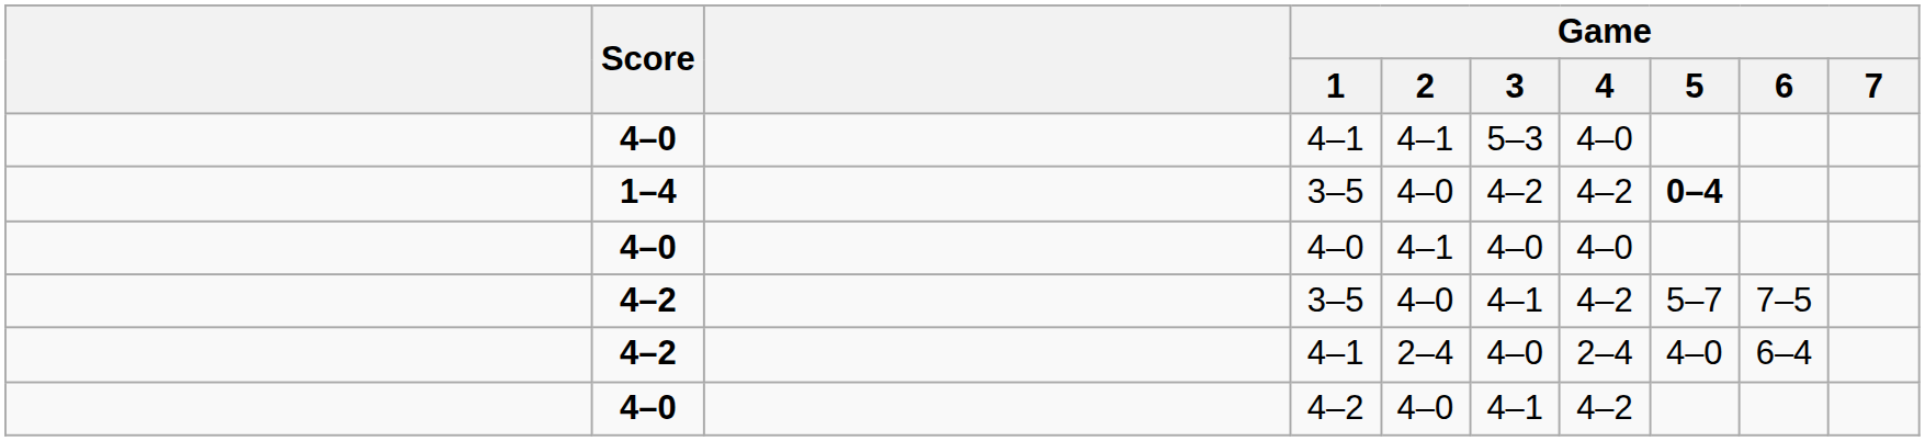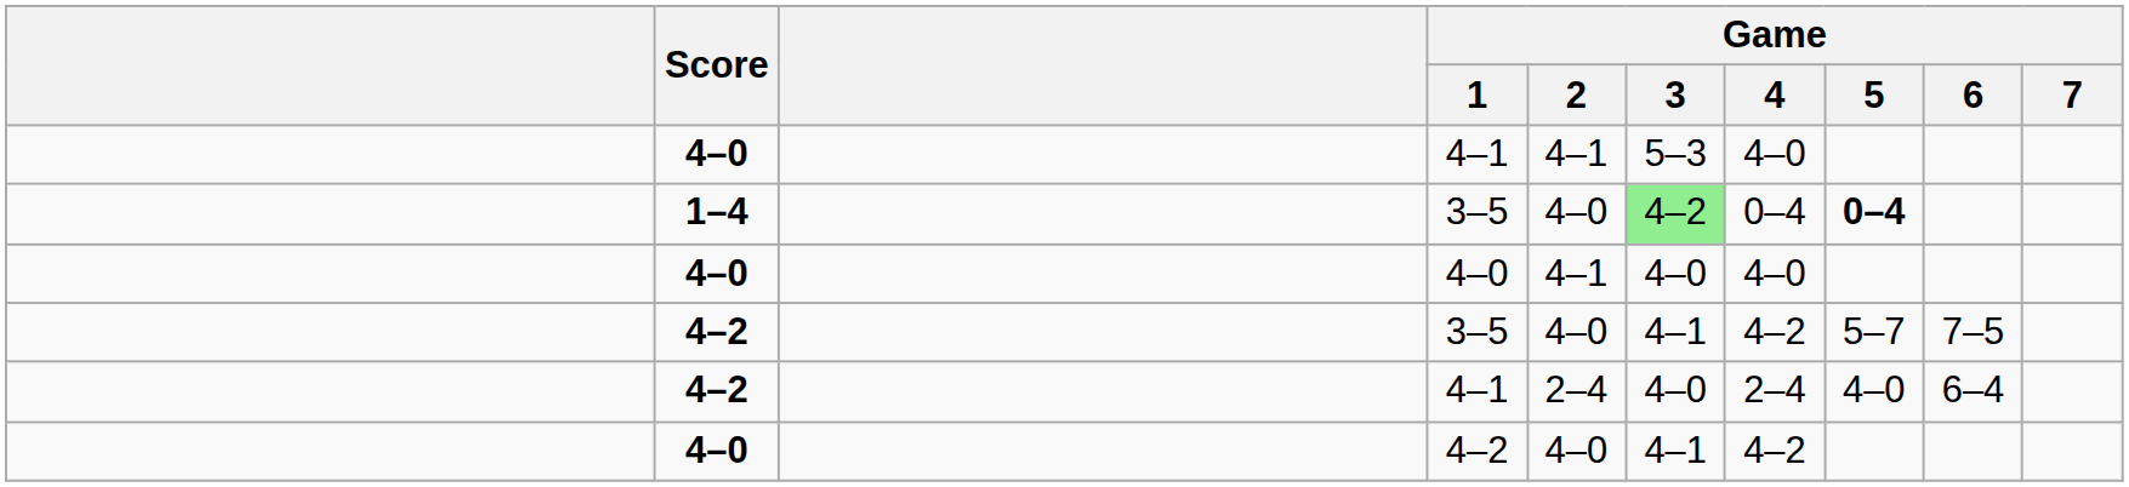1–4 / 3–5 | Game / 3: no background -> lightgreen background
1–4 / 3–5 | Game / 4: 4–2 -> 0–4
